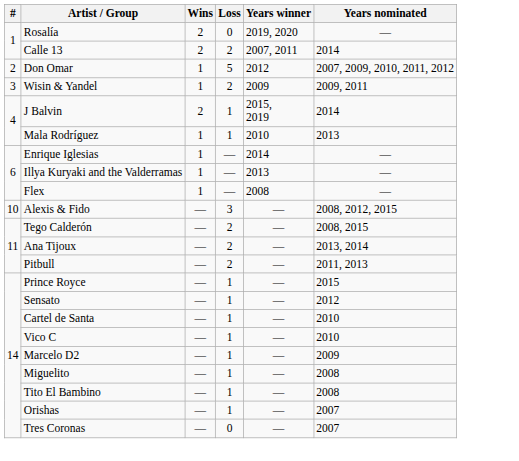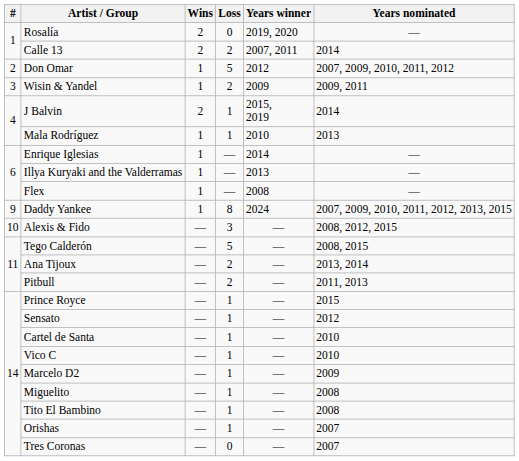+ row: 9 | Daddy Yankee | 1 | 8 | 2024 | 2007, 2009, 2010, 2011, 2012, 2013, 2015
Tego Calderón | Loss: 2 -> 5
